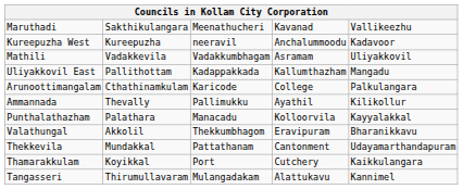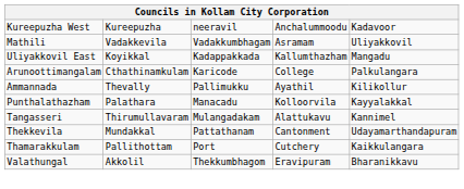- row: Maruthadi | Sakthikulangara | Meenathucheri | Kavanad | Vallikeezhu
Uliyakkovil East | column 2: Pallithottam -> Koyikkal
rows swapped: Valathungal <-> Tangasseri
Thamarakkulam | column 2: Koyikkal -> Pallithottam
